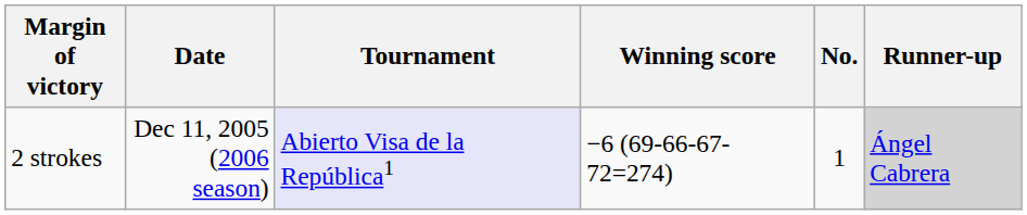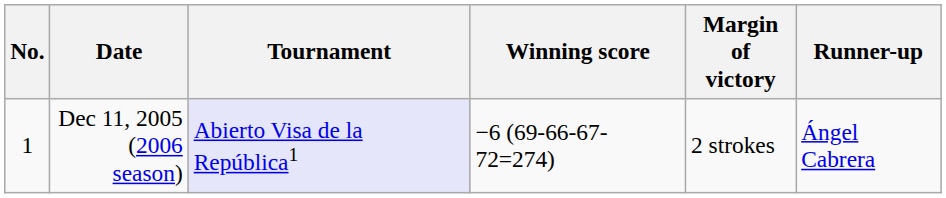columns swapped: No. <-> Margin of victory
Dec 11, 2005 (2006 season) | Runner-up: lightgrey background -> no background
